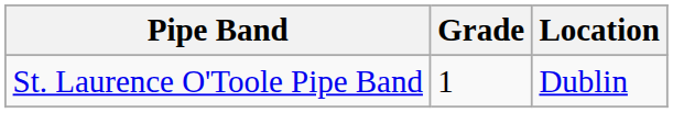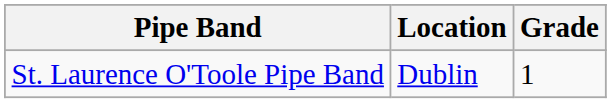columns swapped: Grade <-> Location
